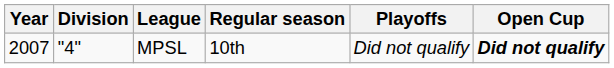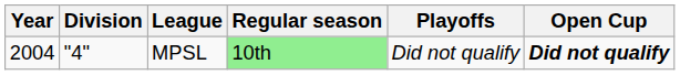MPSL | Year: 2007 -> 2004
MPSL | Regular season: no background -> lightgreen background
